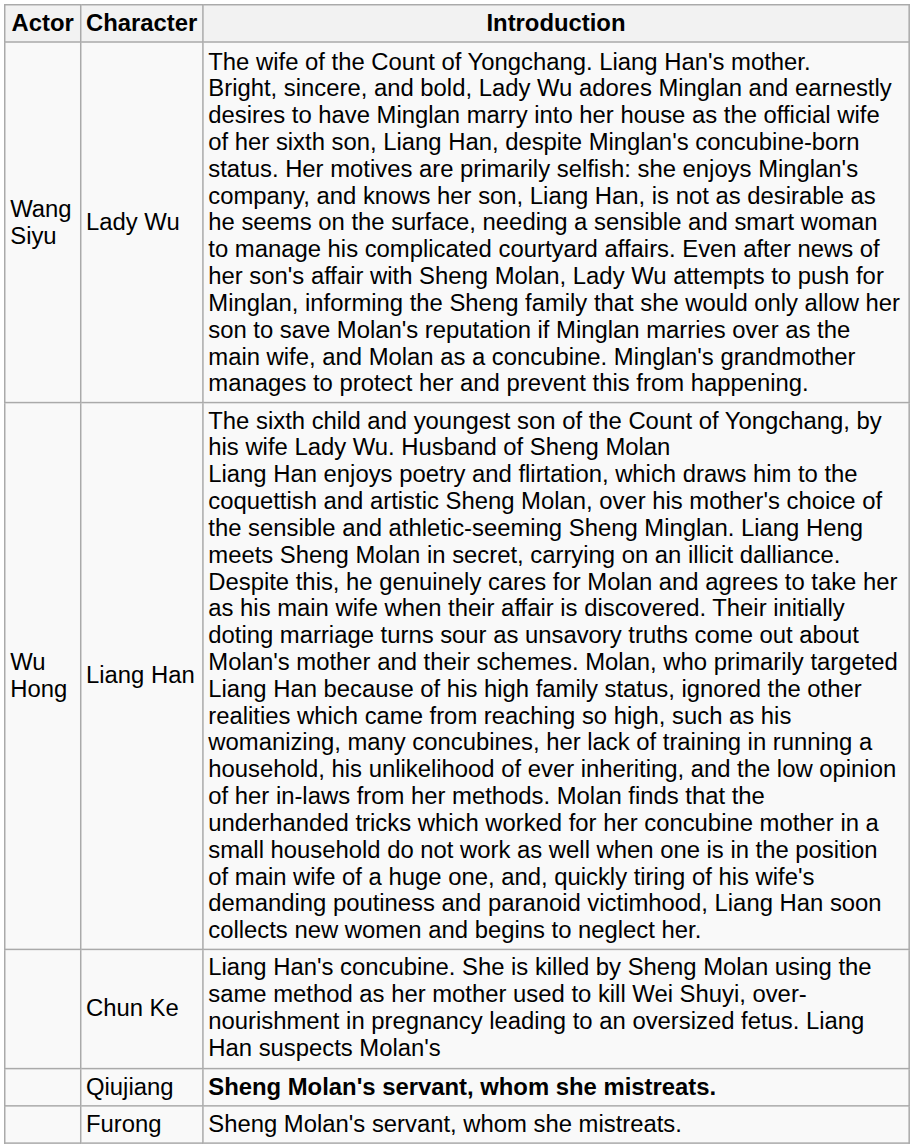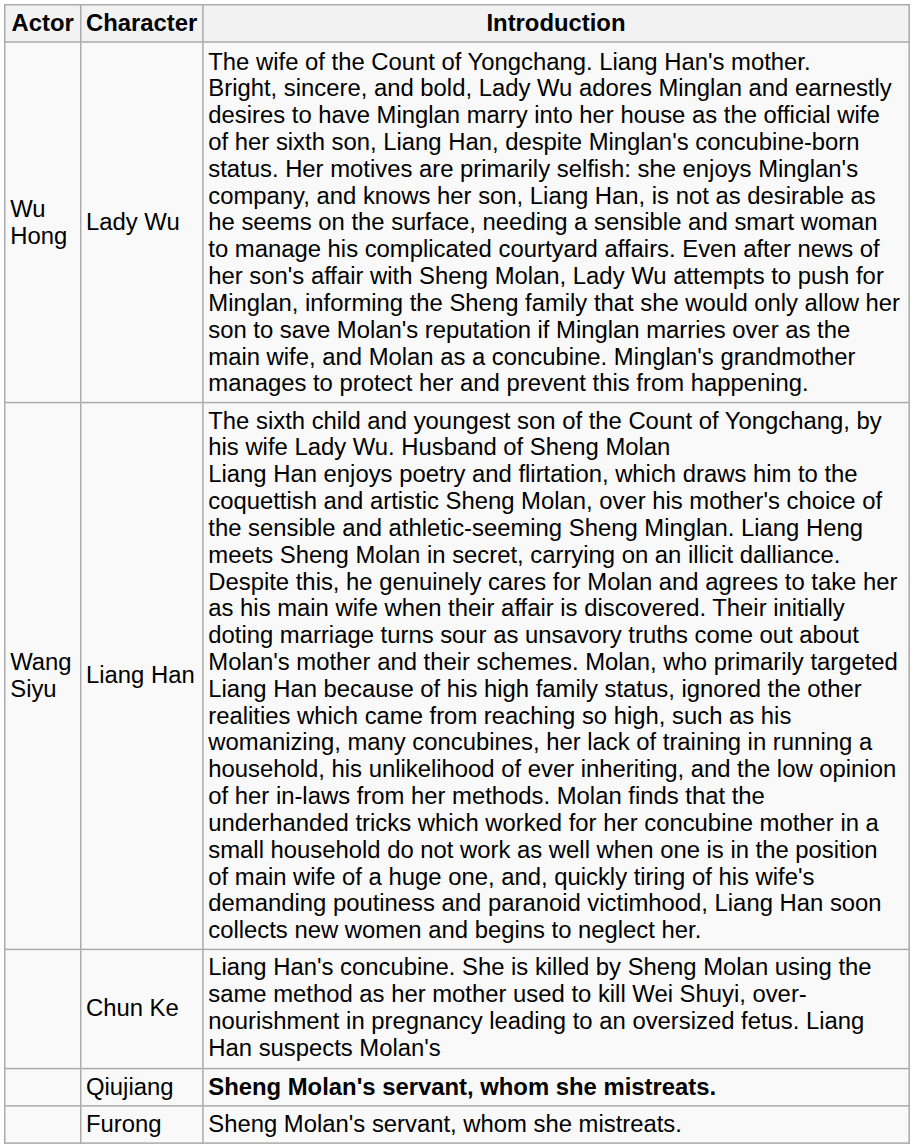Lady Wu | Actor: Wang Siyu -> Wu Hong
Liang Han | Actor: Wu Hong -> Wang Siyu
